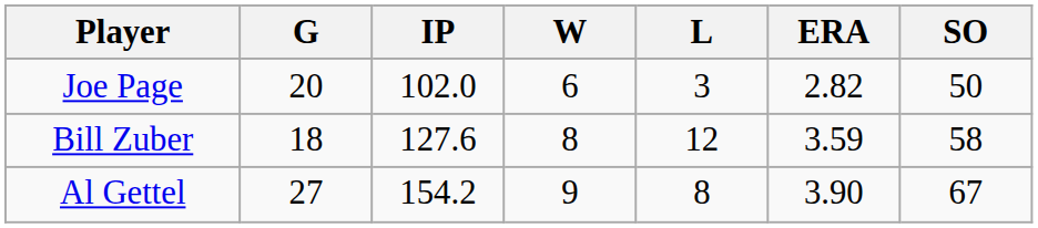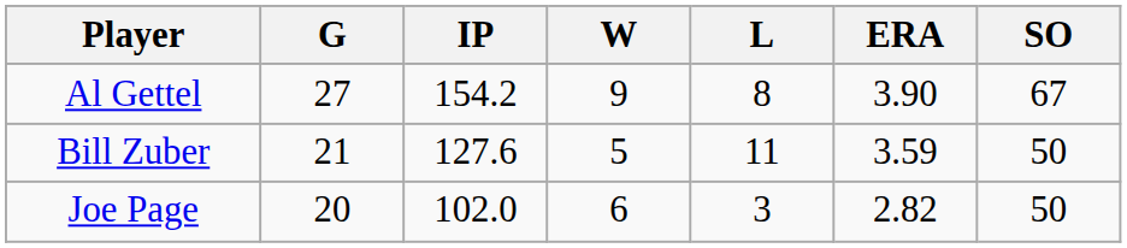rows swapped: Al Gettel <-> Joe Page
Bill Zuber | G: 18 -> 21
Bill Zuber | W: 8 -> 5
Bill Zuber | L: 12 -> 11
Bill Zuber | SO: 58 -> 50
